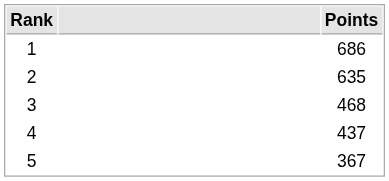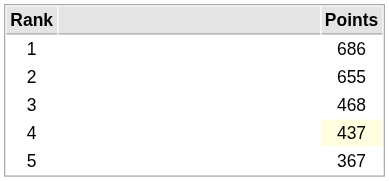2 | Points: 635 -> 655
4 | Points: no background -> lightyellow background
